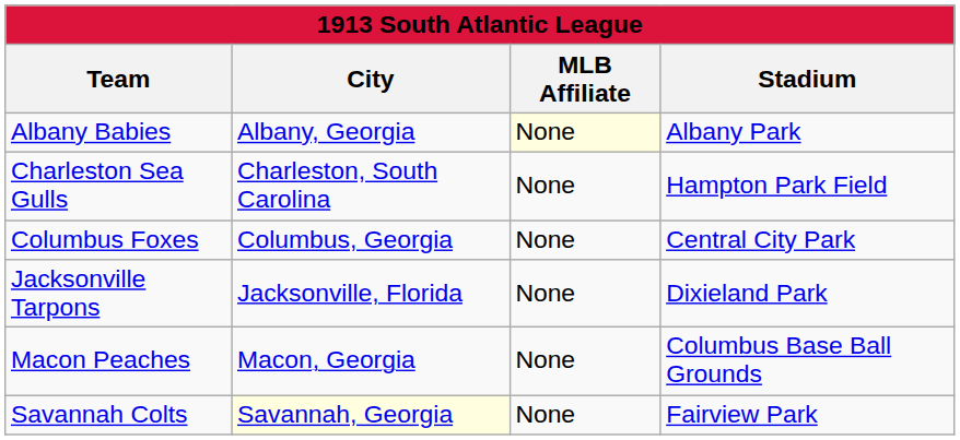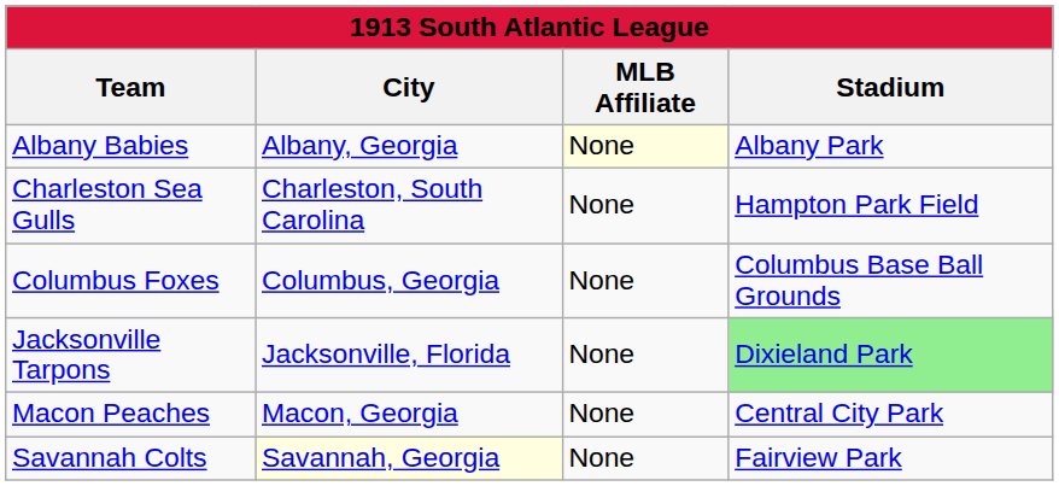Columbus Foxes | Stadium: Central City Park -> Columbus Base Ball Grounds
Jacksonville Tarpons | Stadium: no background -> lightgreen background
Macon Peaches | Stadium: Columbus Base Ball Grounds -> Central City Park
